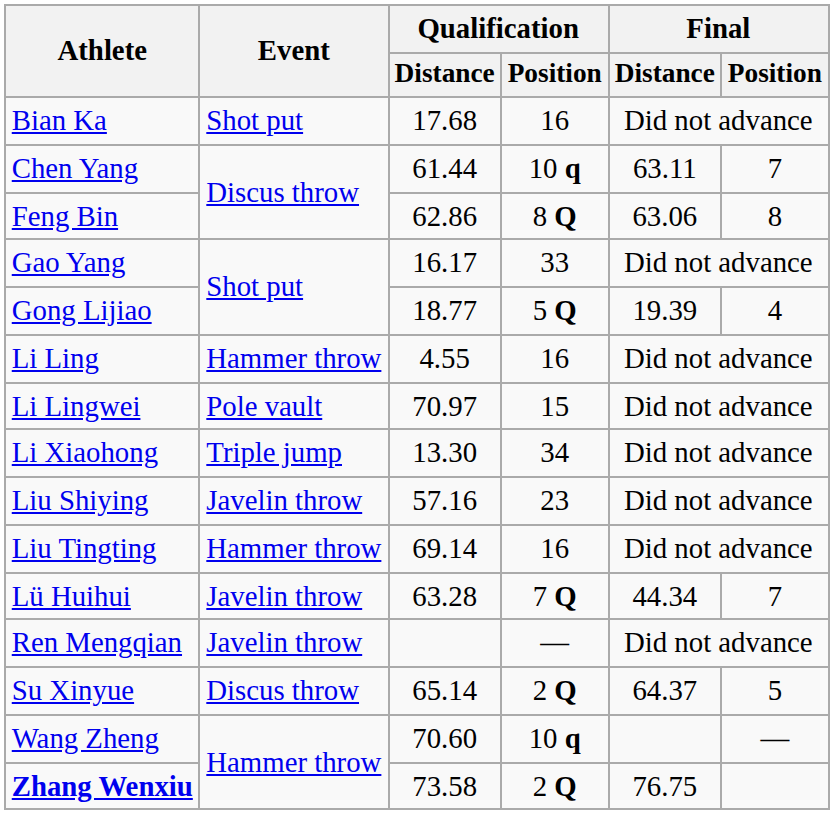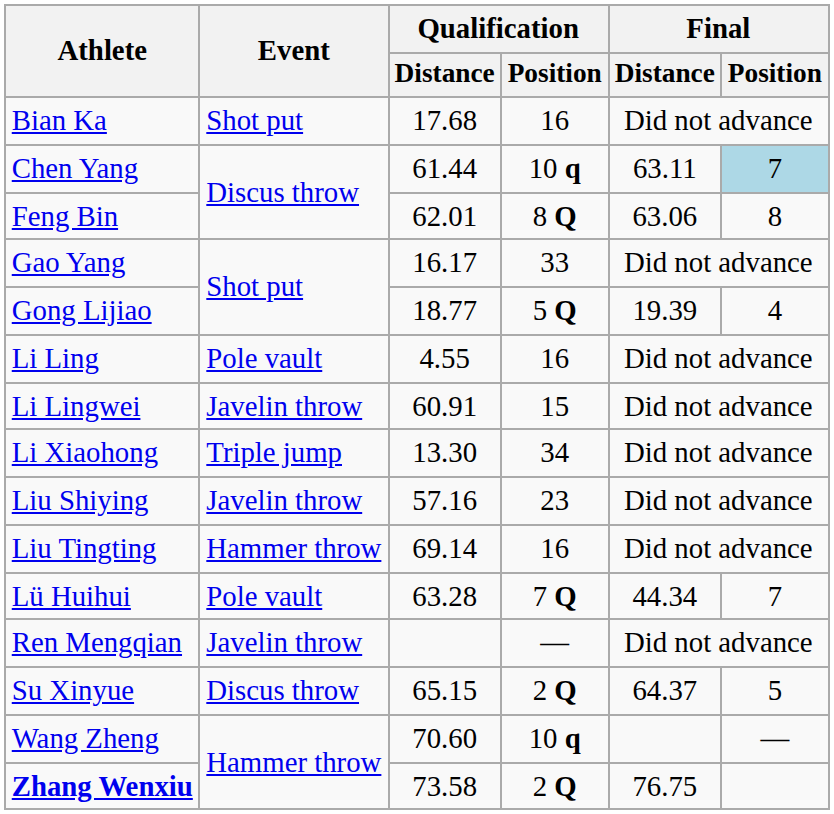Chen Yang | Final / Position: no background -> lightblue background
Feng Bin | Qualification / Distance: 62.86 -> 62.01
Li Ling | Event: Hammer throw -> Pole vault
Li Lingwei | Event: Pole vault -> Javelin throw
Li Lingwei | Qualification / Distance: 70.97 -> 60.91
Lü Huihui | Event: Javelin throw -> Pole vault
Su Xinyue | Qualification / Distance: 65.14 -> 65.15
